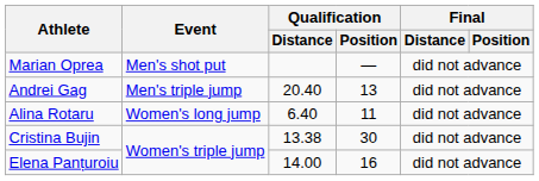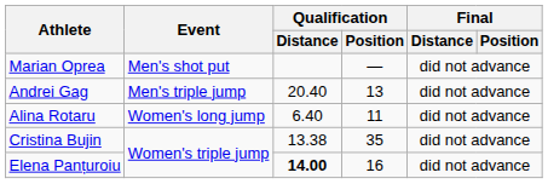Cristina Bujin | Qualification / Position: 30 -> 35
Elena Panțuroiu | Qualification / Distance: normal -> bold
